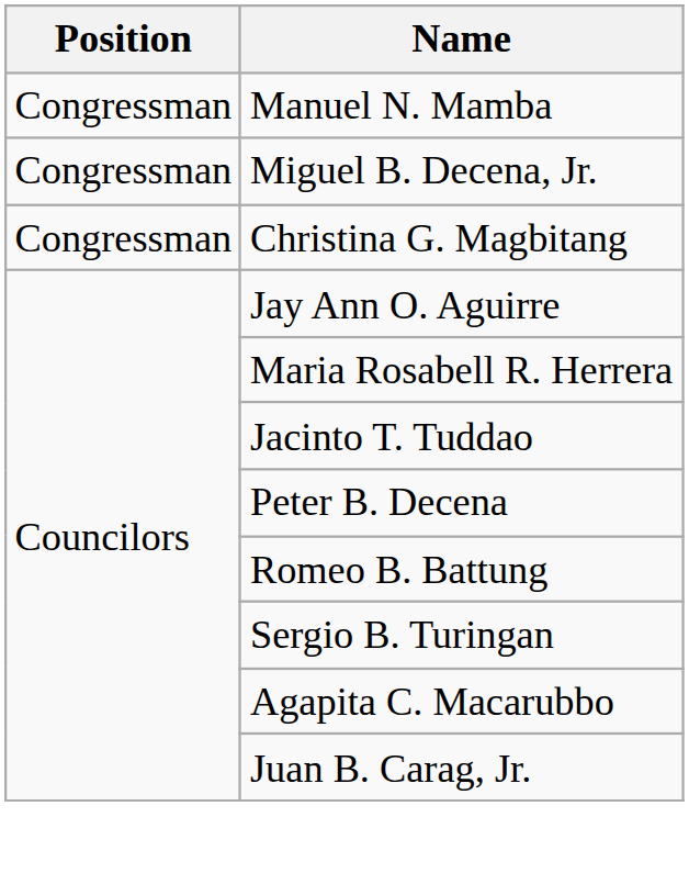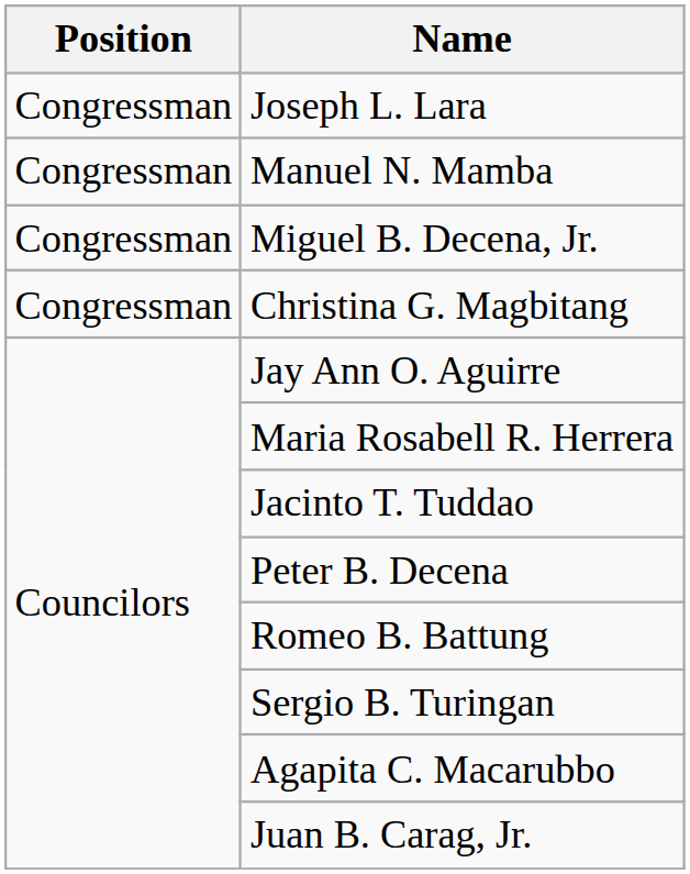+ row: Congressman | Joseph L. Lara
